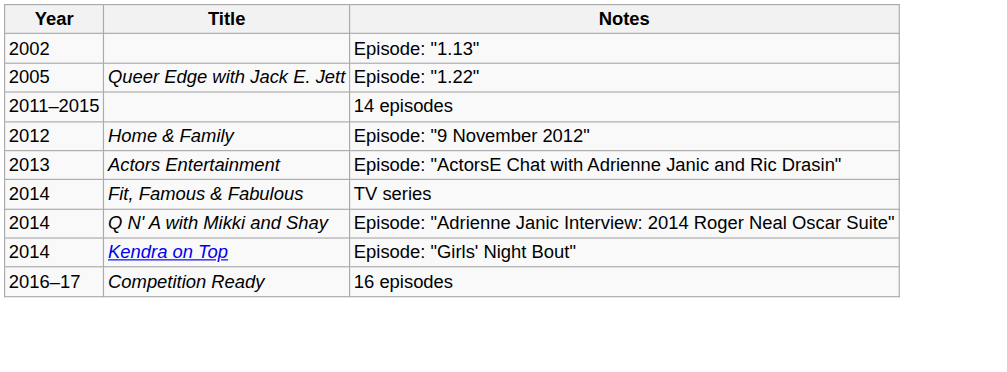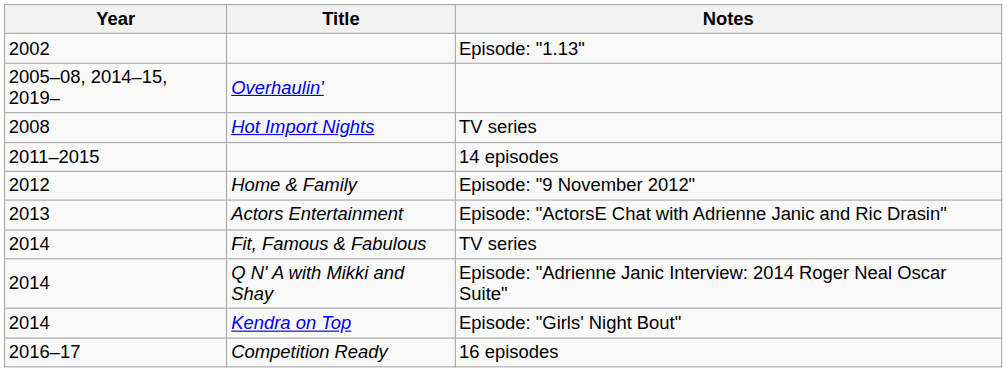- row: 2005 | Queer Edge with Jack E. Jett | Episode: "1.22"
+ row: 2005–08, 2014–15, 2019– | Overhaulin'
+ row: 2008 | Hot Import Nights | TV series
